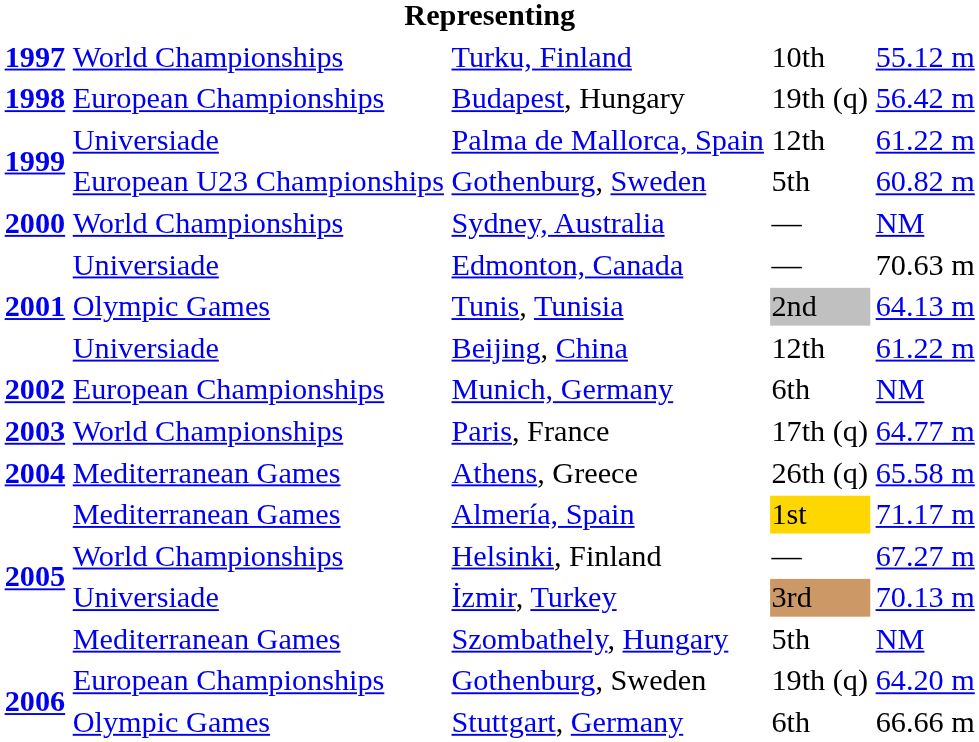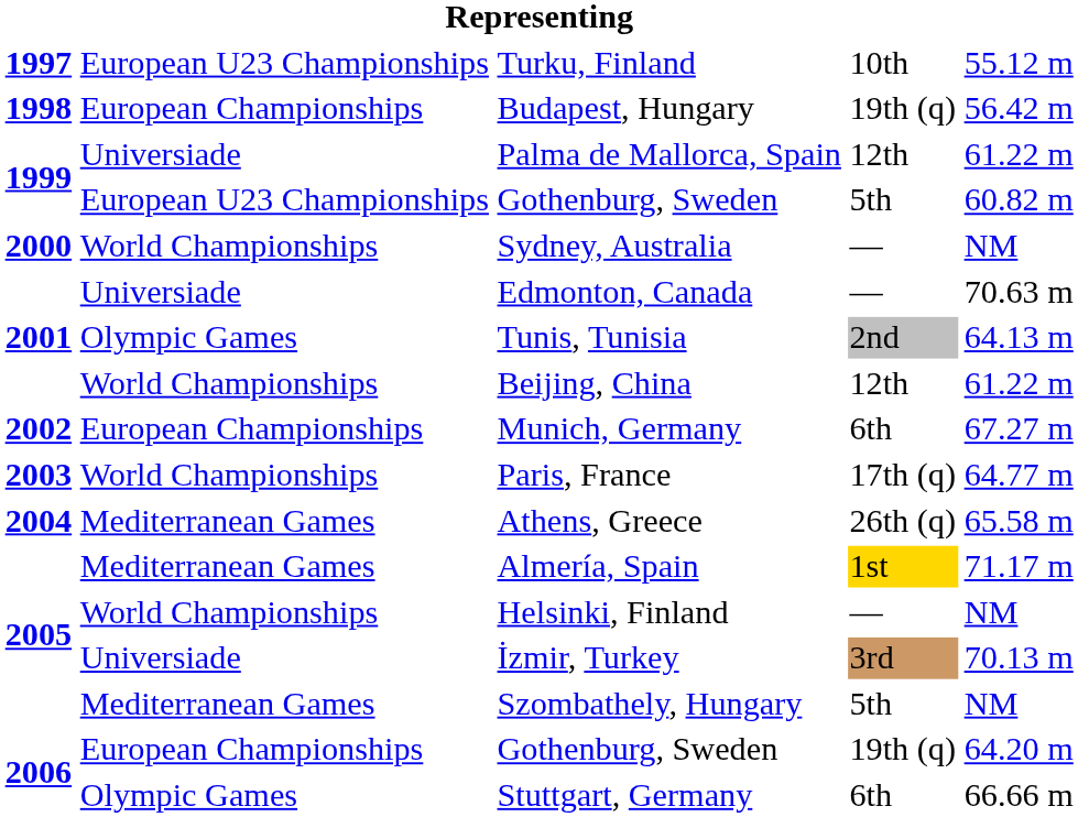Turku, Finland | column 2: World Championships -> European U23 Championships
Beijing, China | column 2: Universiade -> World Championships
Munich, Germany | column 5: NM -> 67.27 m
Helsinki, Finland | column 5: 67.27 m -> NM
